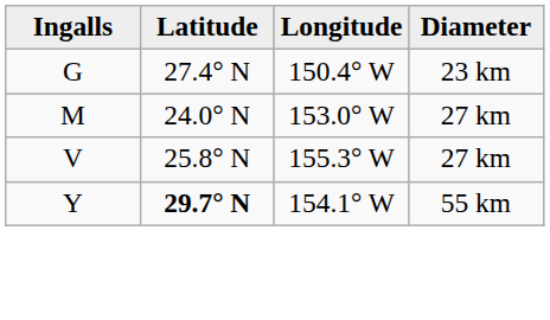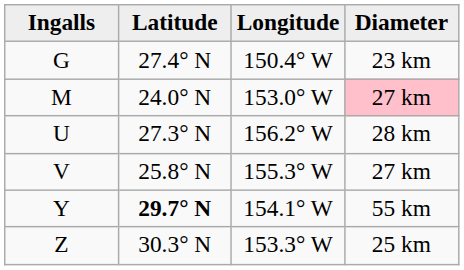M | Diameter: no background -> pink background
+ row: U | 27.3° N | 156.2° W | 28 km
+ row: Z | 30.3° N | 153.3° W | 25 km
